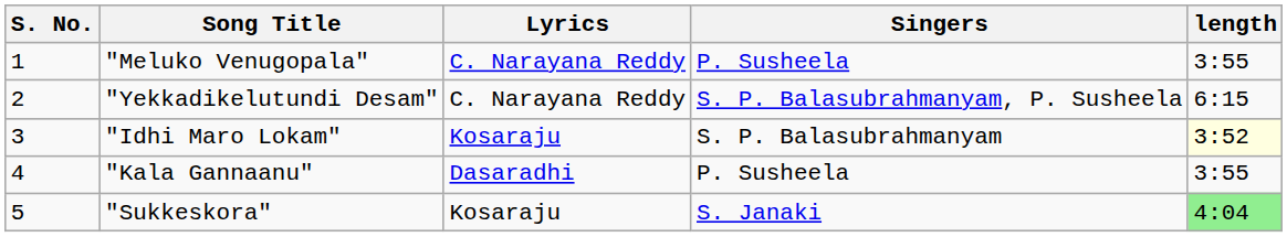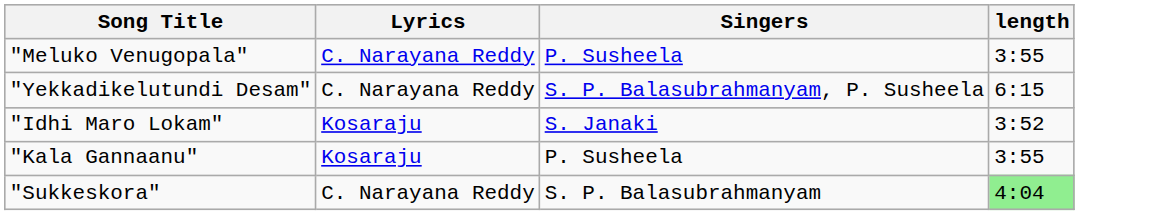- column: S. No. | 1 | 2 | 3 | 4 | 5
"Idhi Maro Lokam" | Singers: S. P. Balasubrahmanyam -> S. Janaki
"Idhi Maro Lokam" | length: lightyellow background -> no background
"Kala Gannaanu" | Lyrics: Dasaradhi -> Kosaraju
"Sukkeskora" | Lyrics: Kosaraju -> C. Narayana Reddy
"Sukkeskora" | Singers: S. Janaki -> S. P. Balasubrahmanyam
